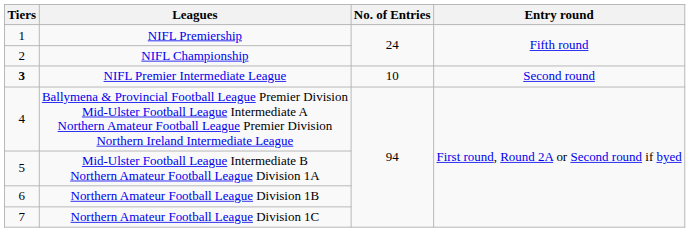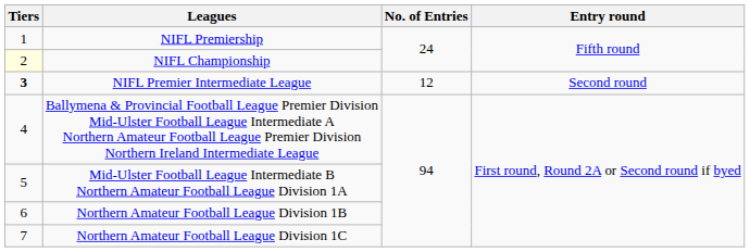NIFL Championship | Tiers: no background -> lightyellow background
NIFL Premier Intermediate League | No. of Entries: 10 -> 12
